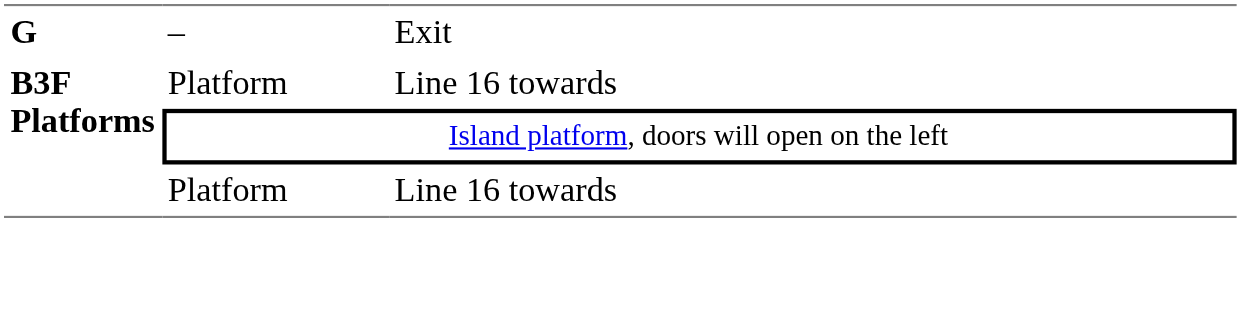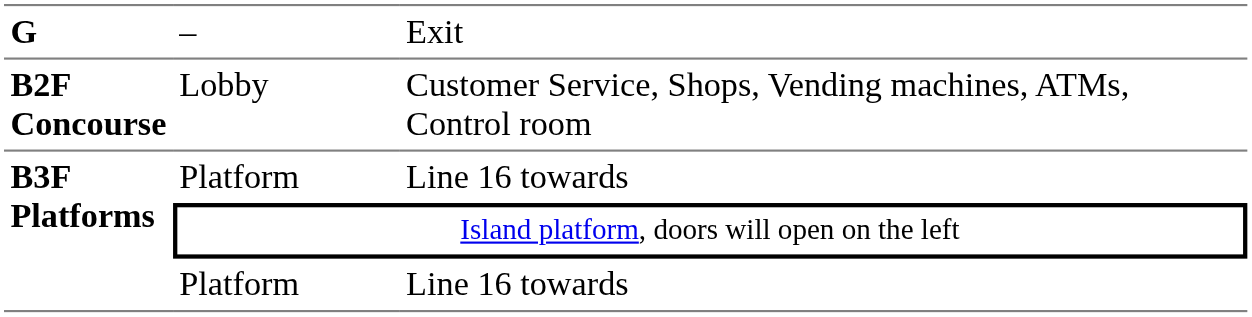+ row: B2F Concourse | Lobby | Customer Service, Shops, Vending machines, ATMs, Control room
